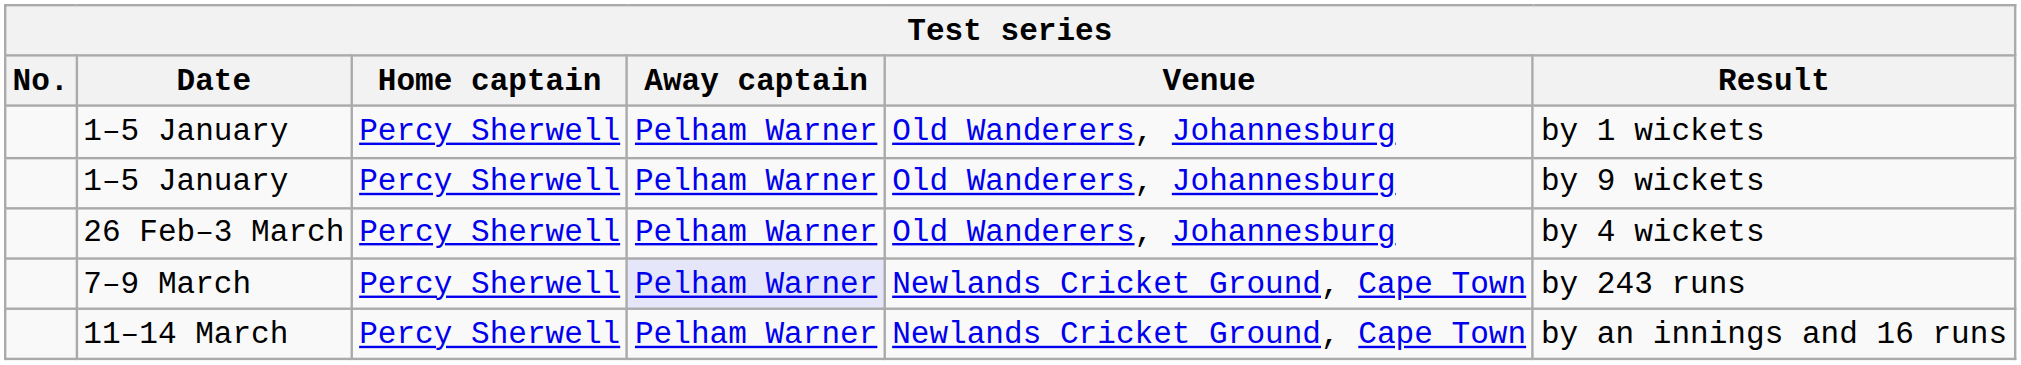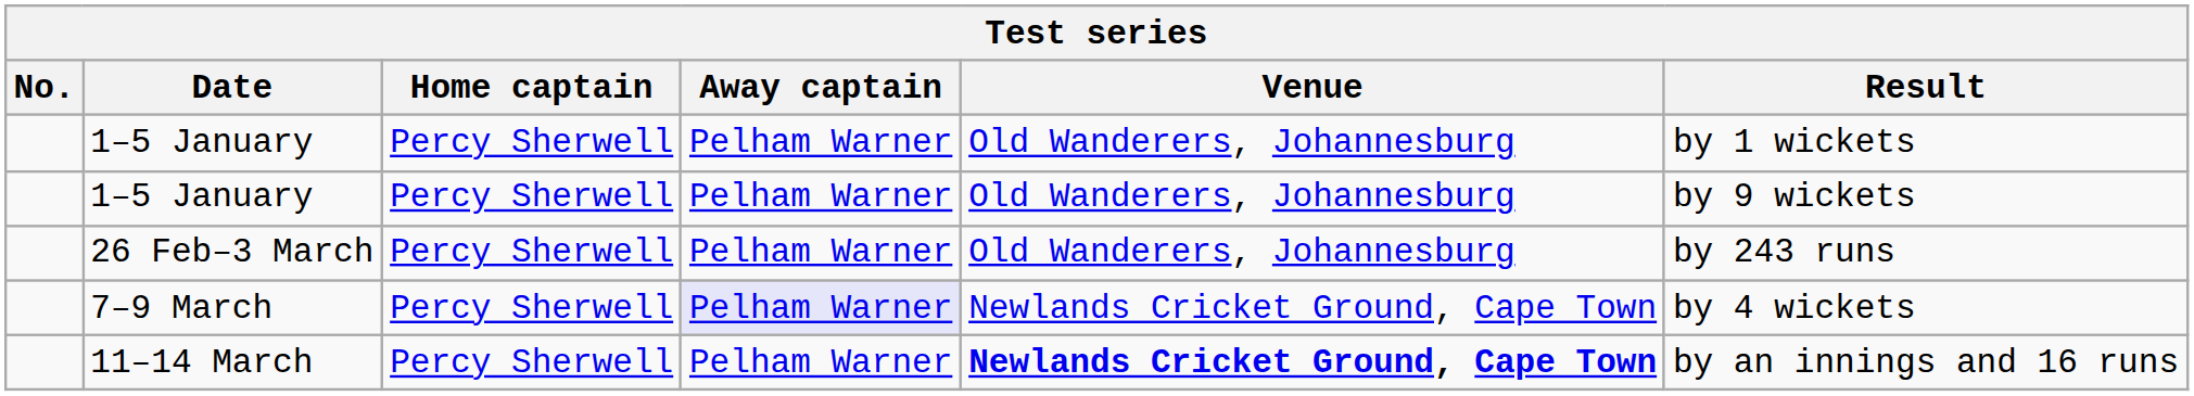26 Feb–3 March | Result: by 4 wickets -> by 243 runs
7–9 March | Result: by 243 runs -> by 4 wickets
11–14 March | Venue: normal -> bold
